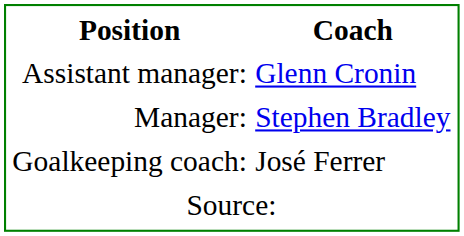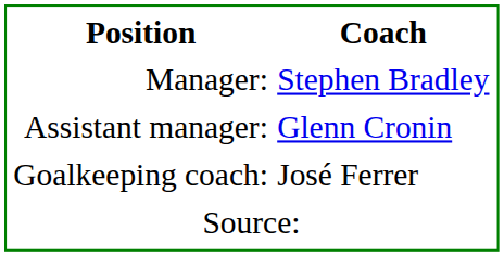rows swapped: Manager: <-> Assistant manager:
